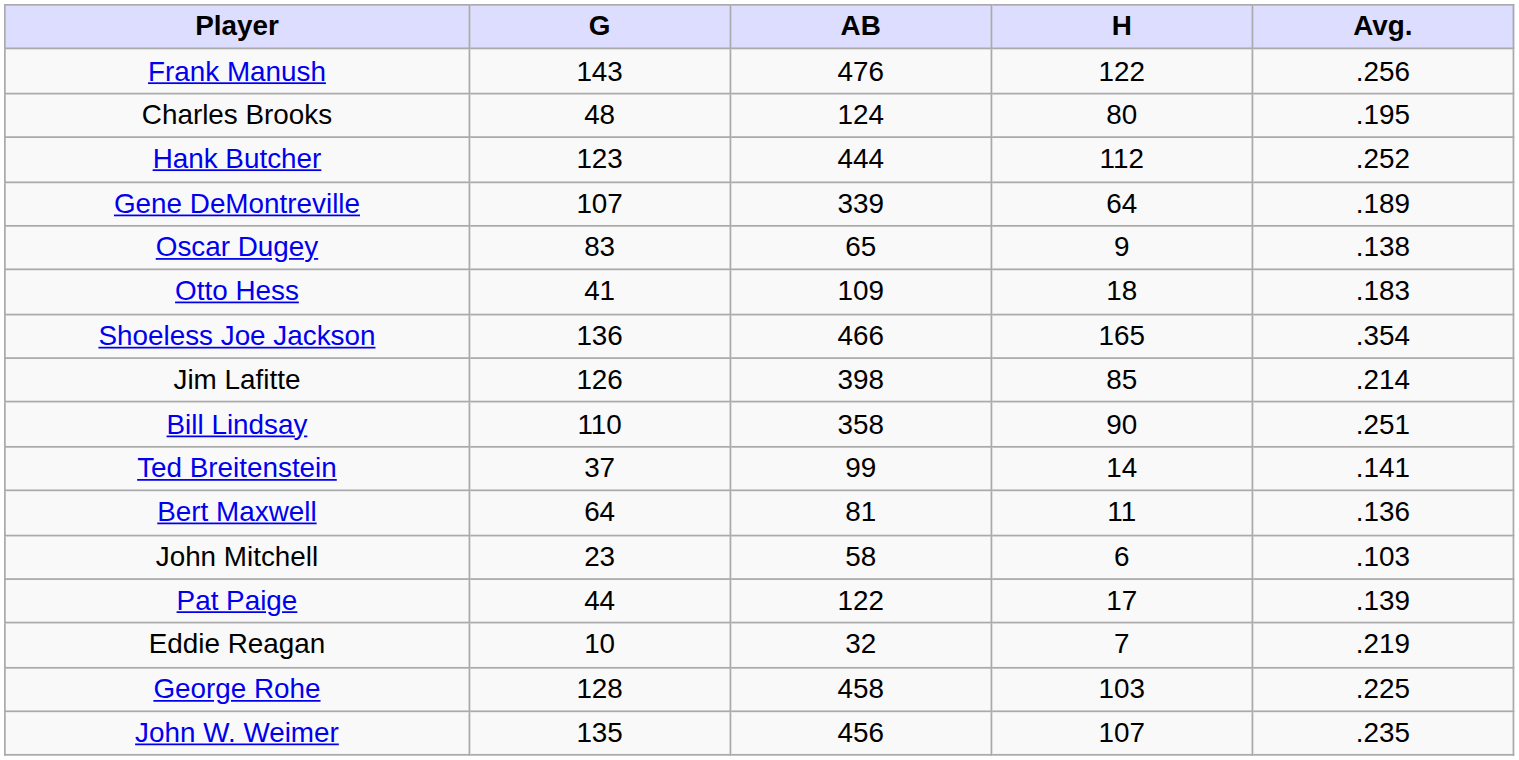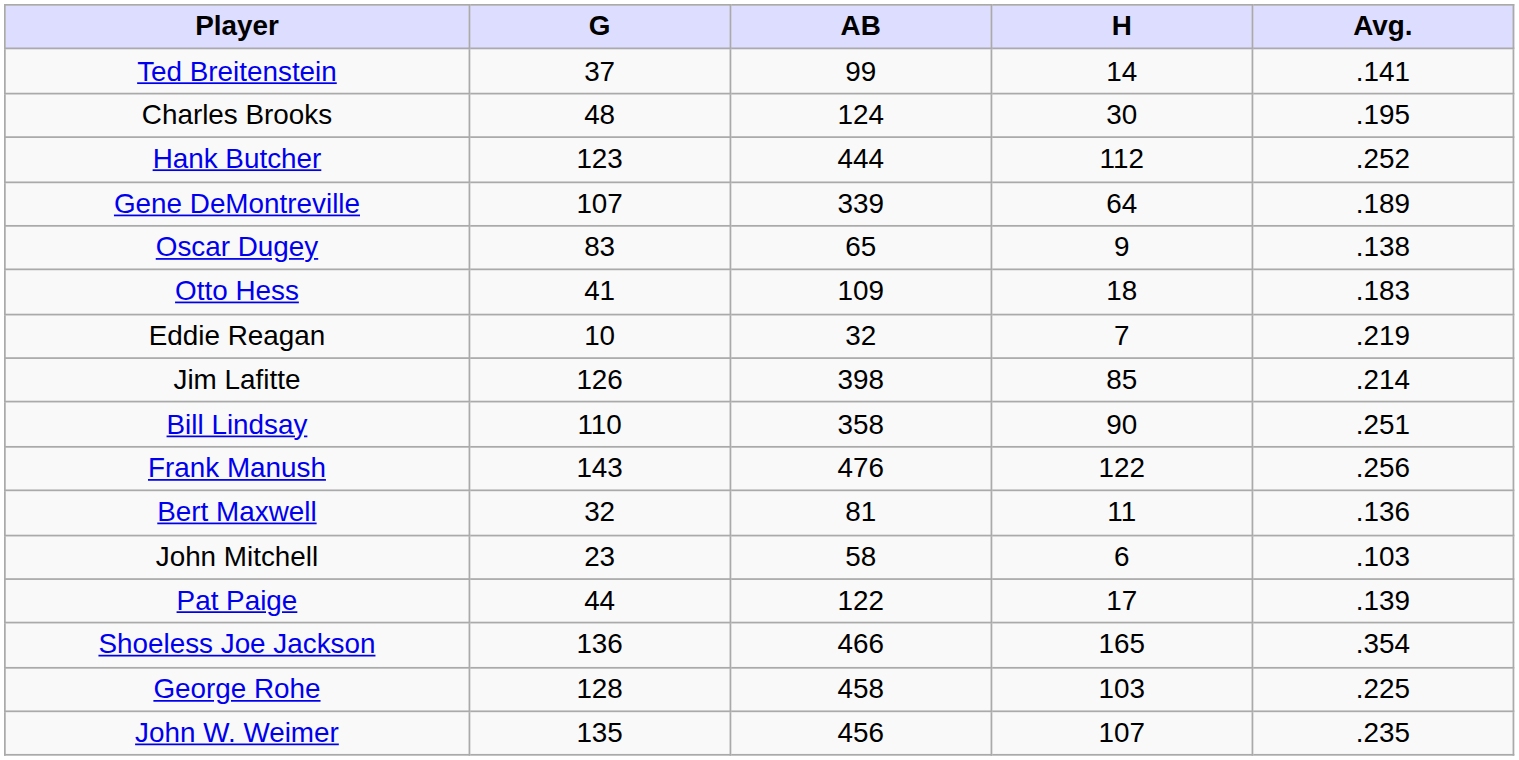rows swapped: Ted Breitenstein <-> Frank Manush
Charles Brooks | H: 80 -> 30
rows swapped: Shoeless Joe Jackson <-> Eddie Reagan
Bert Maxwell | G: 64 -> 32
